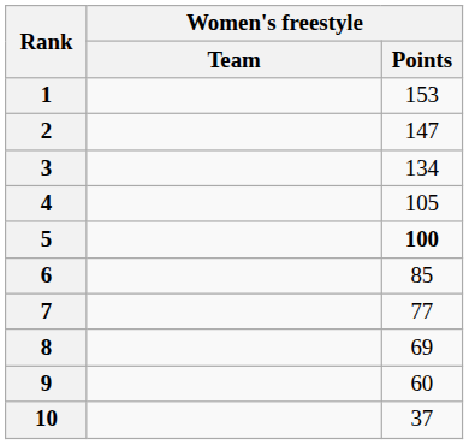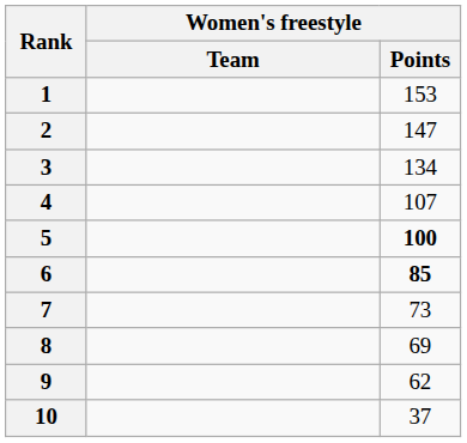4 | Women's freestyle / Points: 105 -> 107
6 | Women's freestyle / Points: normal -> bold
7 | Women's freestyle / Points: 77 -> 73
9 | Women's freestyle / Points: 60 -> 62
